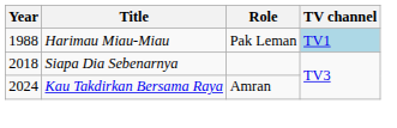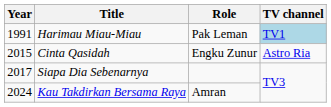Harimau Miau-Miau | Year: 1988 -> 1991
+ row: 2015 | Cinta Qasidah | Engku Zunur | Astro Ria
Siapa Dia Sebenarnya | Year: 2018 -> 2017
